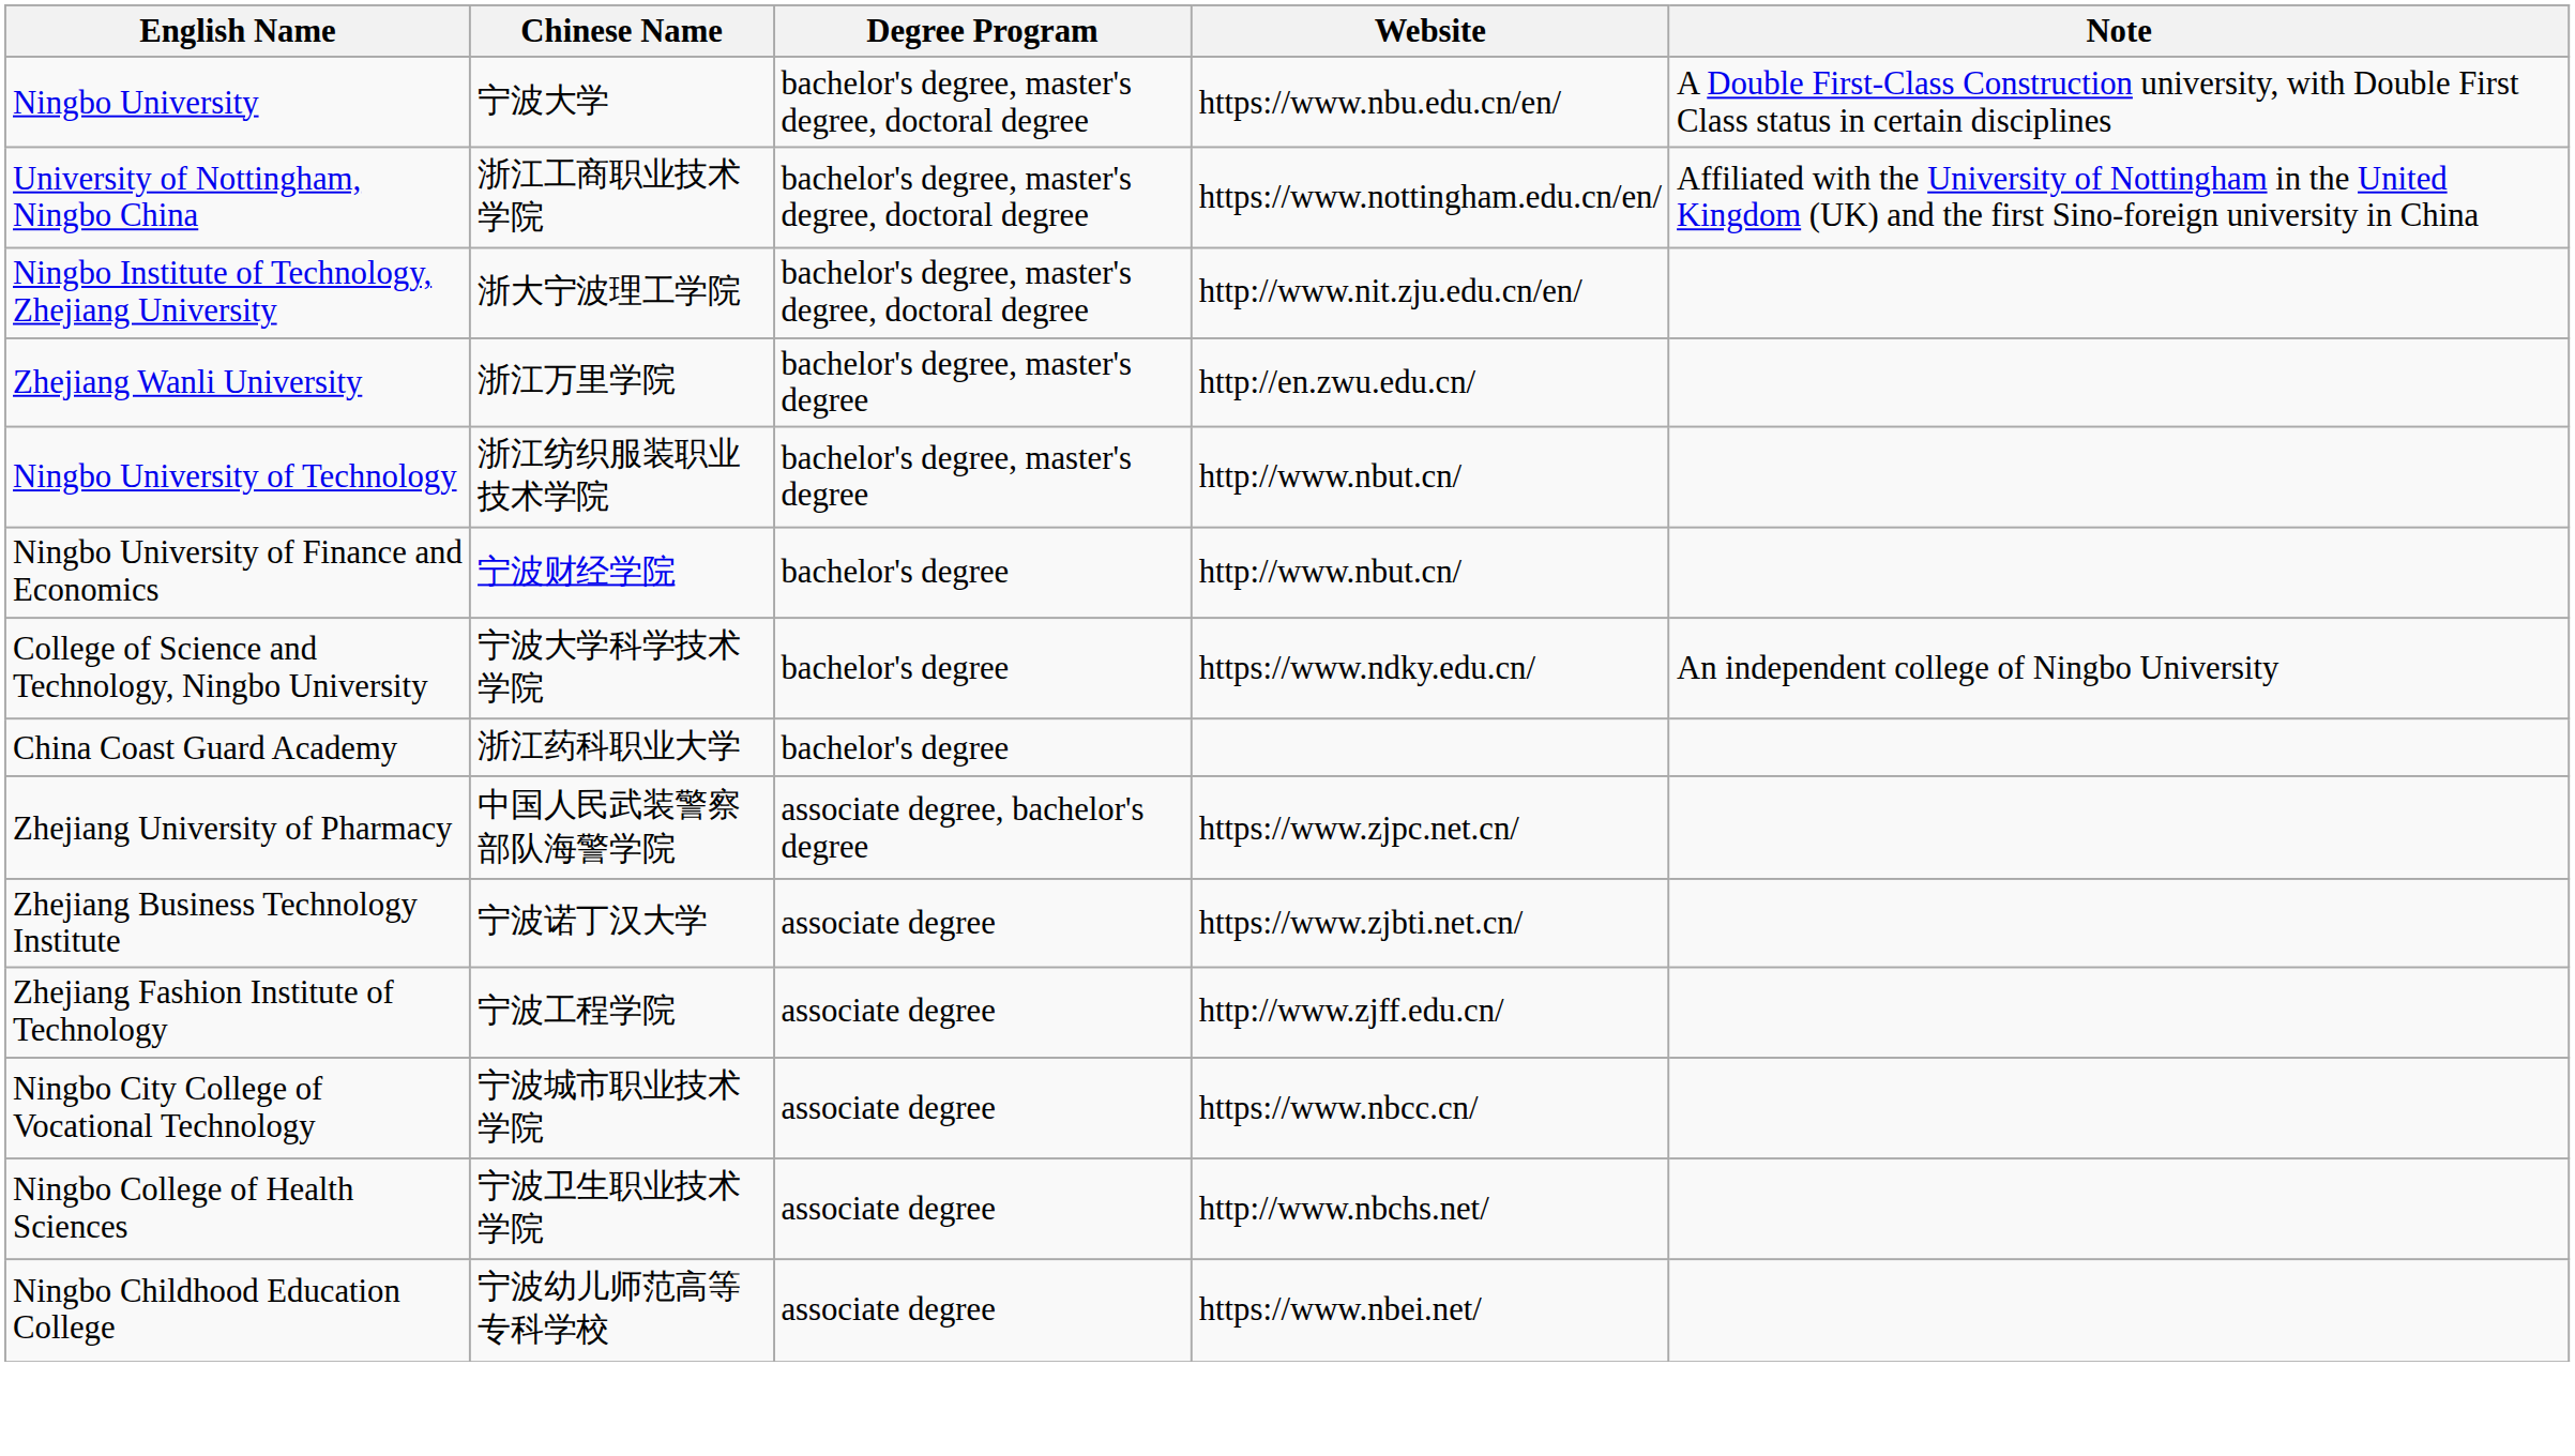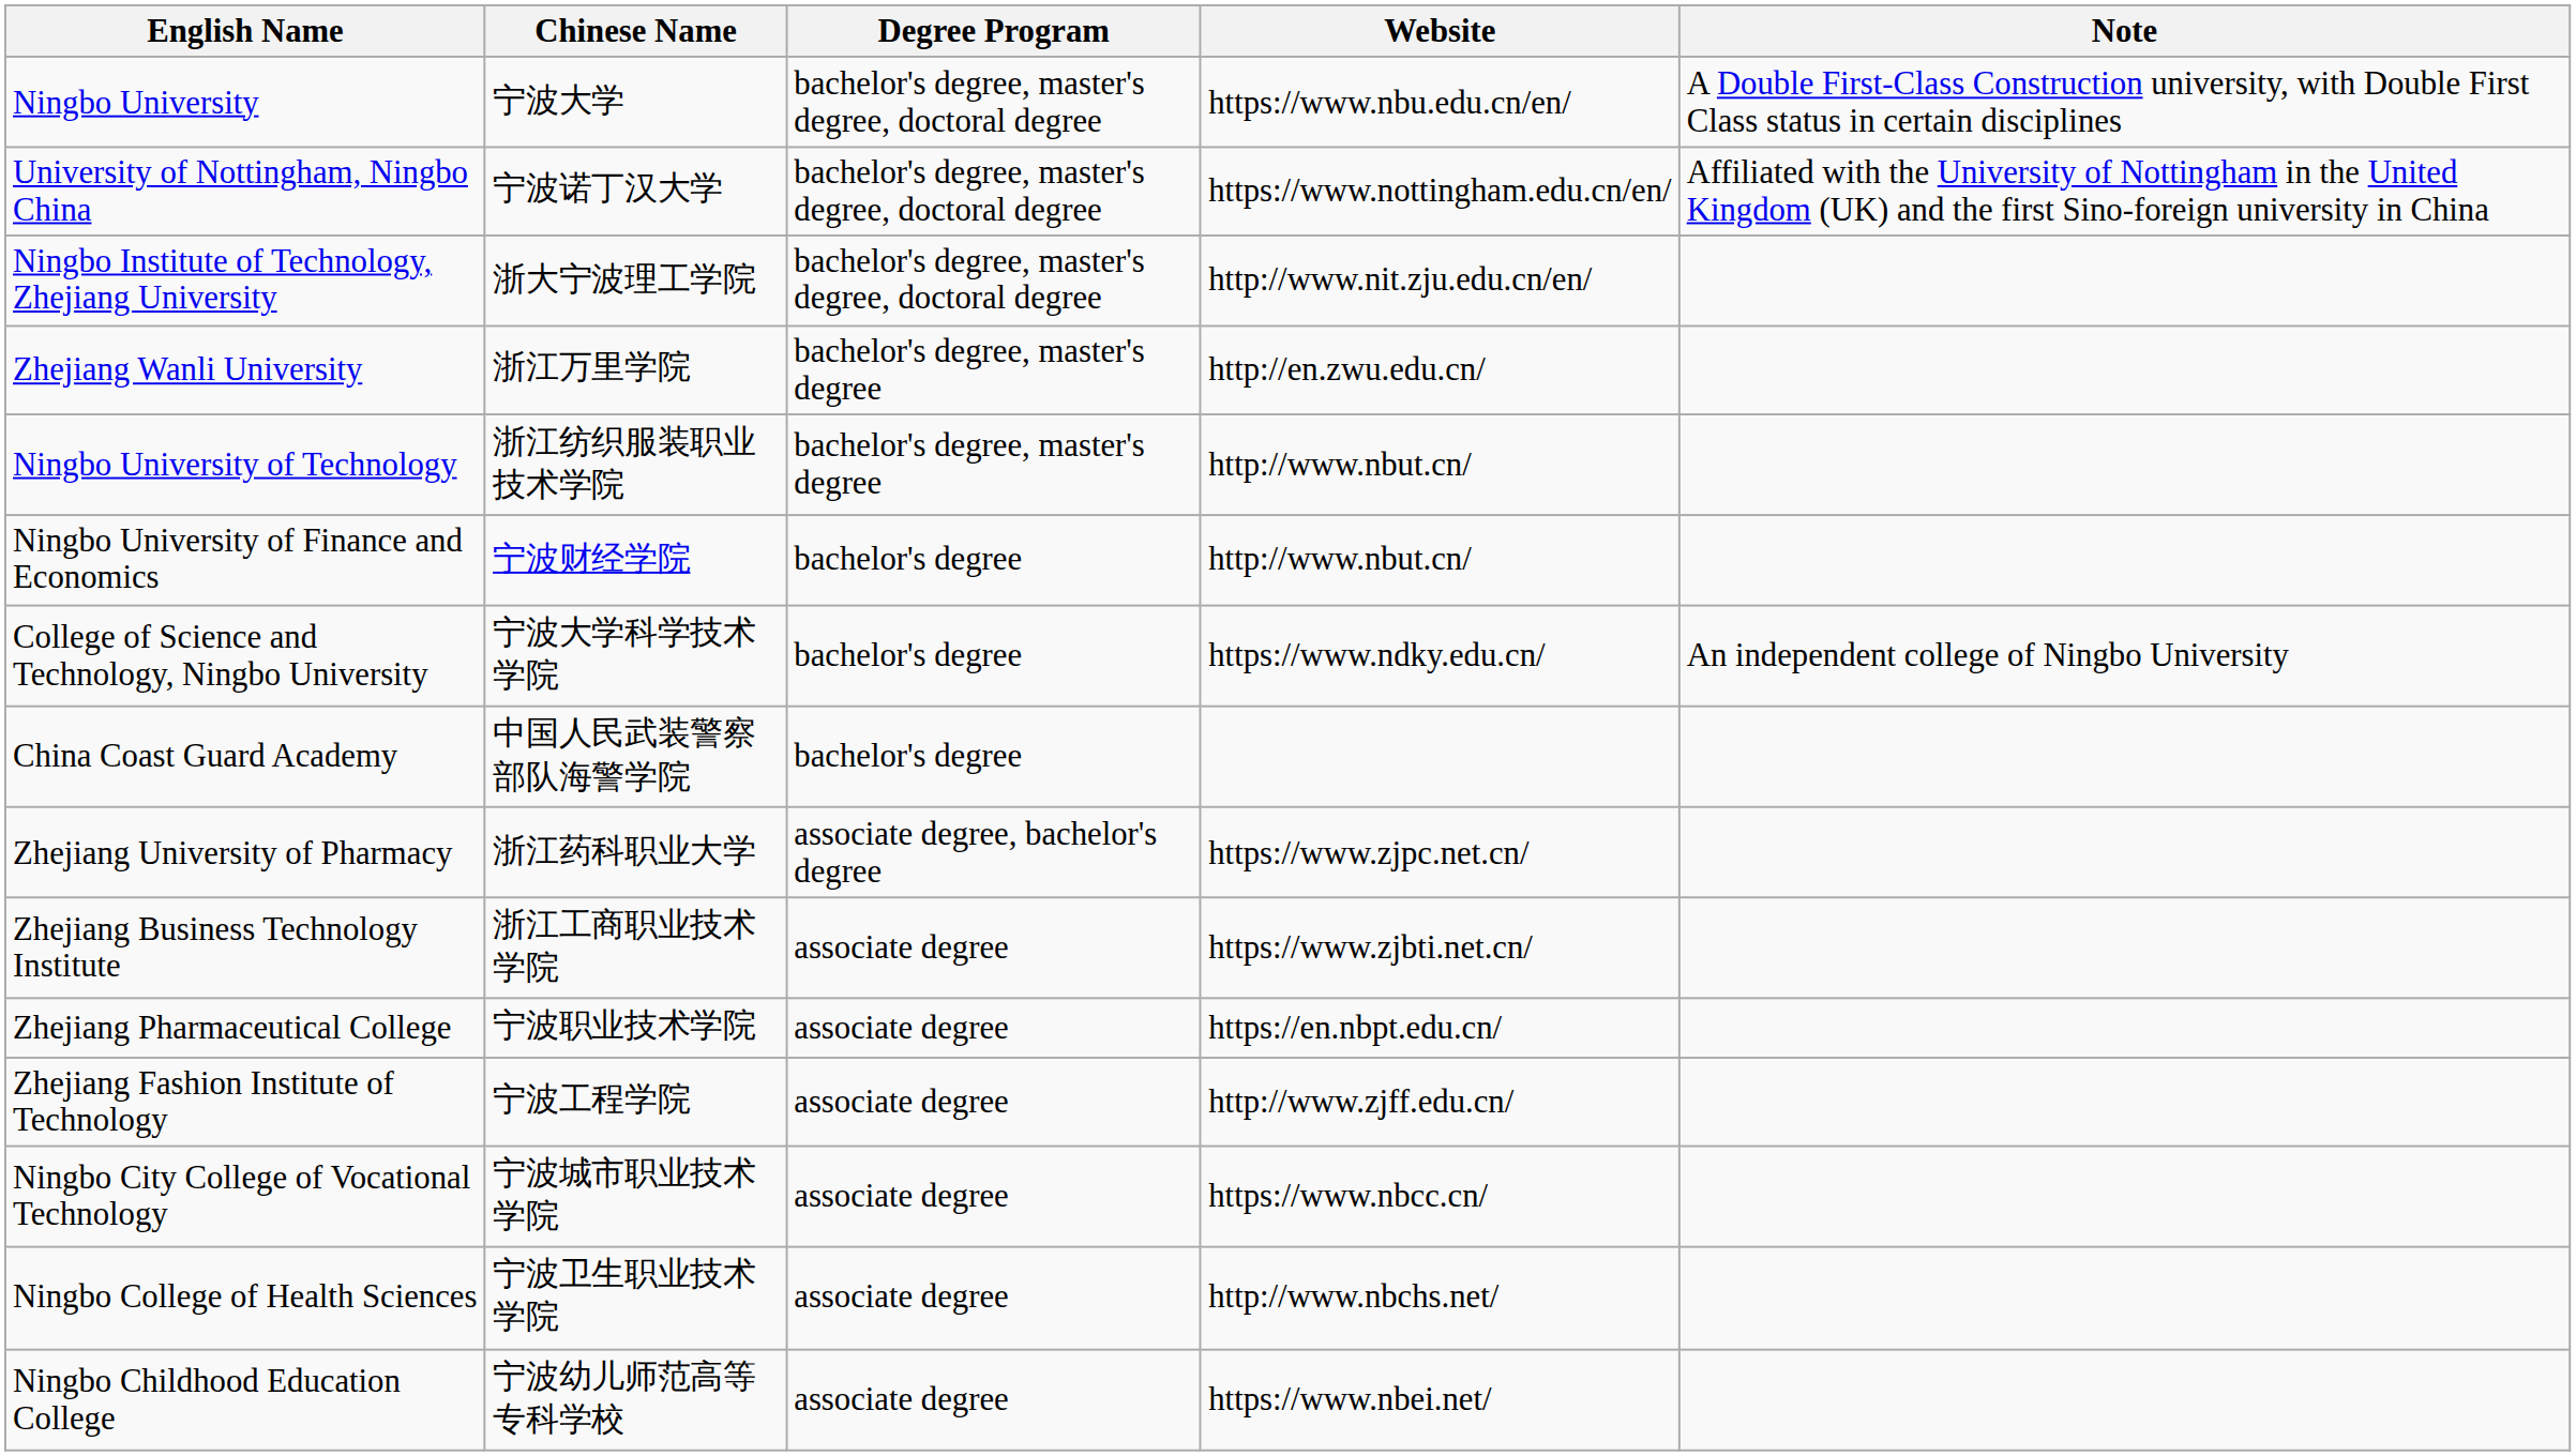University of Nottingham, Ningbo China | Chinese Name: 浙江工商职业技术学院 -> 宁波诺丁汉大学
China Coast Guard Academy | Chinese Name: 浙江药科职业大学 -> 中国人民武装警察部队海警学院
Zhejiang University of Pharmacy | Chinese Name: 中国人民武装警察部队海警学院 -> 浙江药科职业大学
Zhejiang Business Technology Institute | Chinese Name: 宁波诺丁汉大学 -> 浙江工商职业技术学院
+ row: Zhejiang Pharmaceutical College | 宁波职业技术学院 | associate degree | https://en.nbpt.edu.cn/
